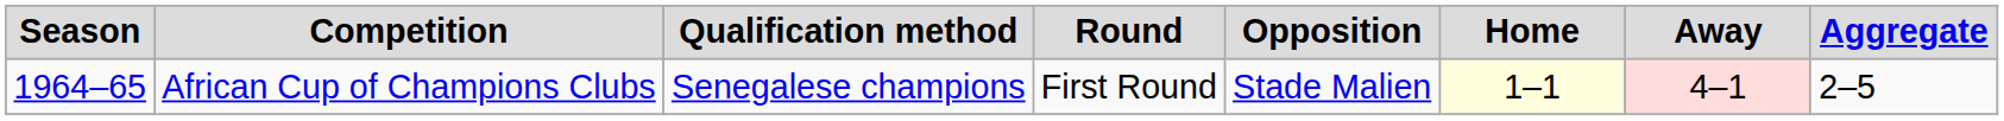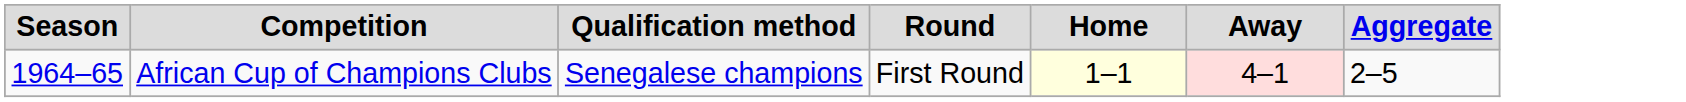- column: Opposition | Stade Malien
